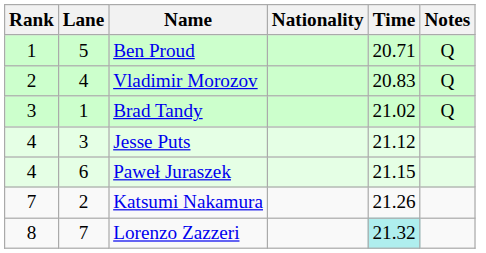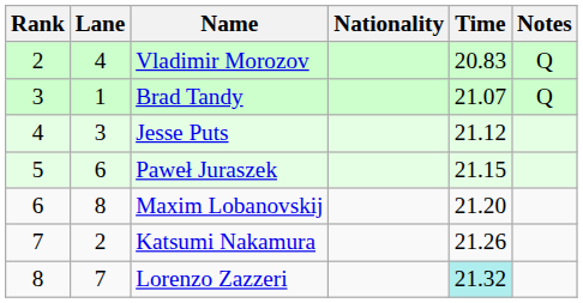- row: 1 | 5 | Ben Proud | 20.71 | Q
Brad Tandy | Time: 21.02 -> 21.07
Paweł Juraszek | Rank: 4 -> 5
+ row: 6 | 8 | Maxim Lobanovskij | 21.20
